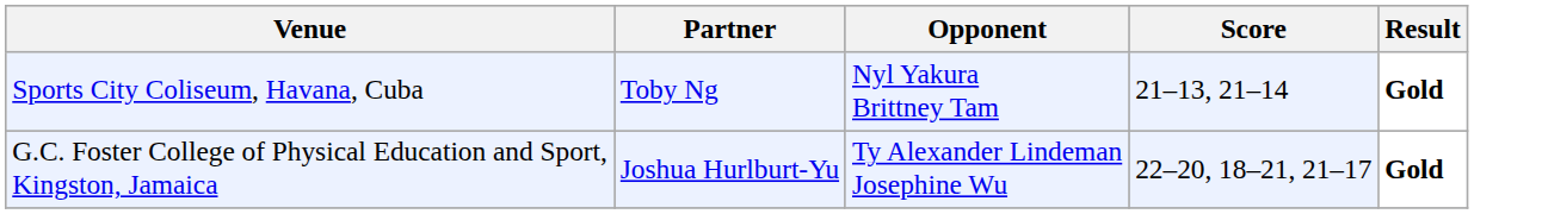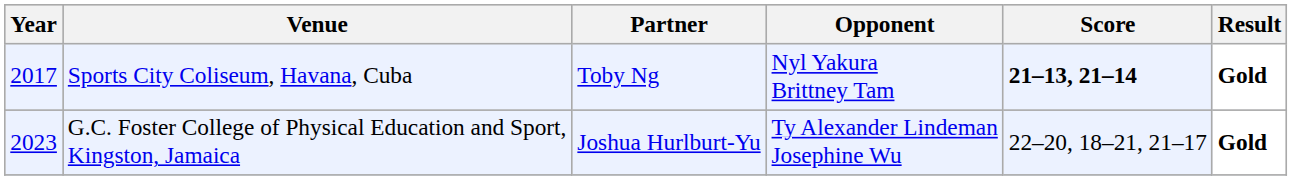+ column: Year | 2017 | 2023
Sports City Coliseum, Havana, Cuba | Score: normal -> bold
